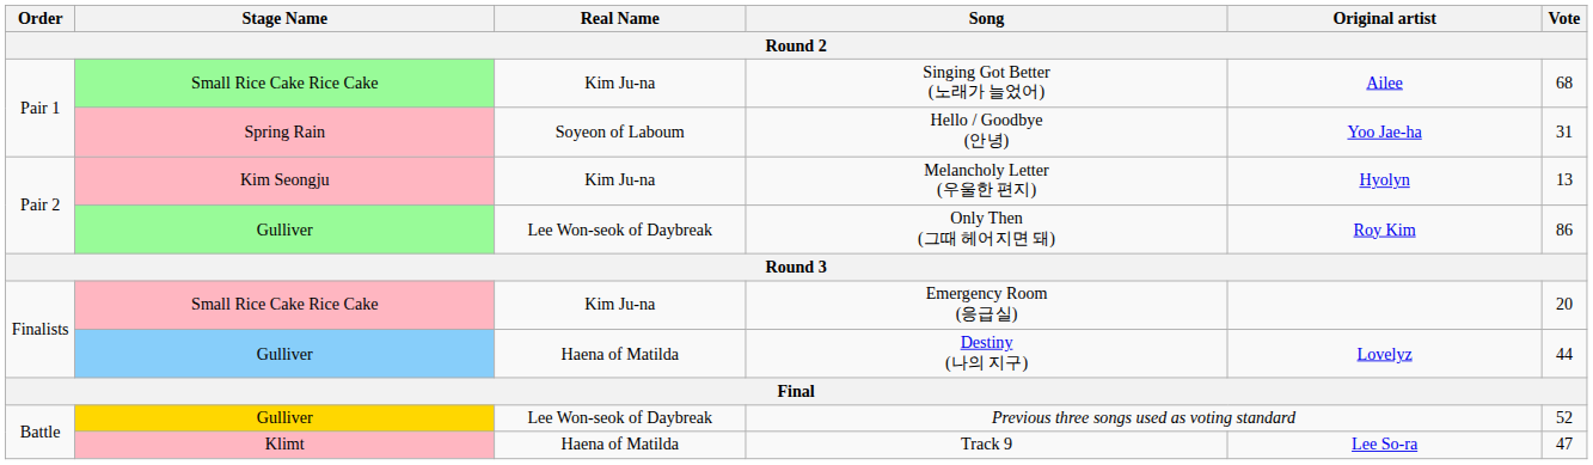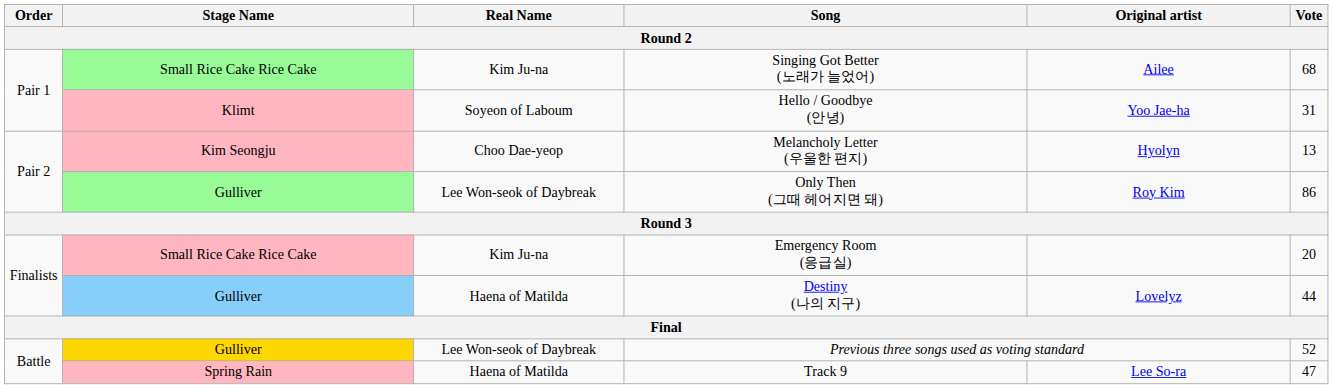Hello / Goodbye (안녕) | Stage Name: Spring Rain -> Klimt
Melancholy Letter (우울한 편지) | Real Name: Kim Ju-na -> Choo Dae-yeop
Track 9 | Stage Name: Klimt -> Spring Rain
